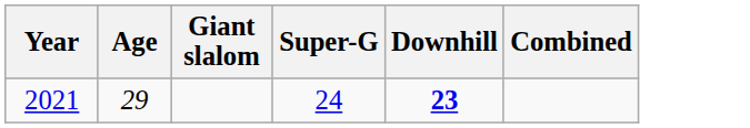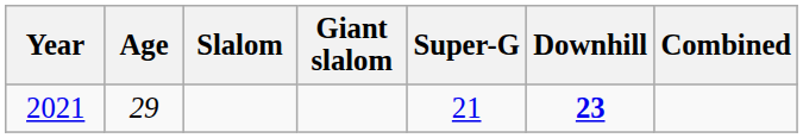+ column: Slalom
2021 | Super-G: 24 -> 21
